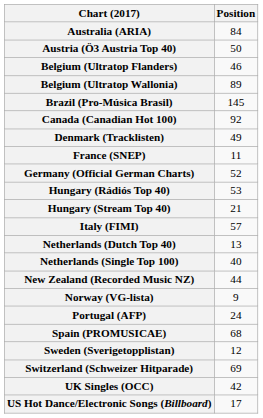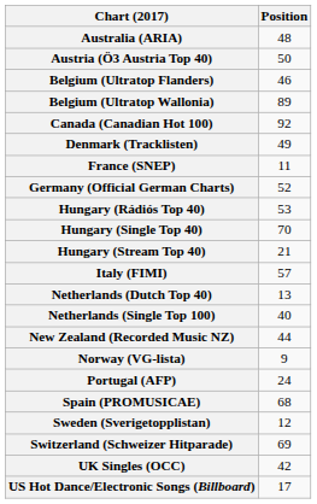Australia (ARIA) | Position: 84 -> 48
- row: Brazil (Pro-Música Brasil) | 145
+ row: Hungary (Single Top 40) | 70
